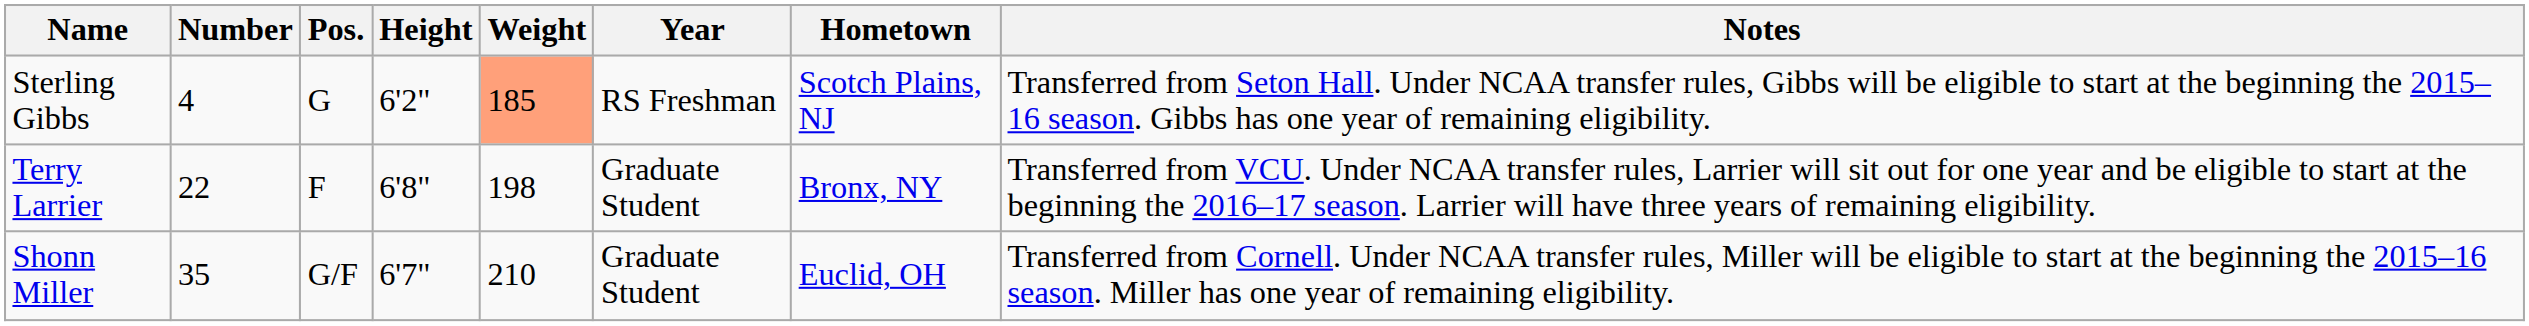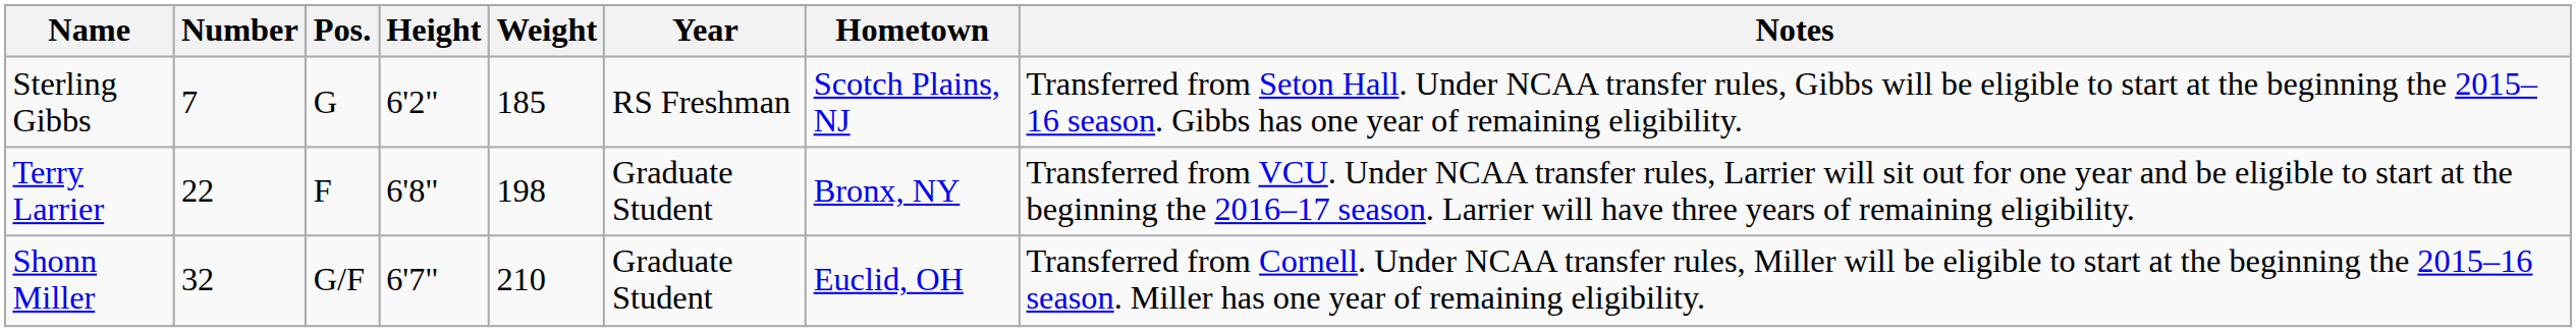Sterling Gibbs | Number: 4 -> 7
Sterling Gibbs | Weight: lightsalmon background -> no background
Shonn Miller | Number: 35 -> 32
